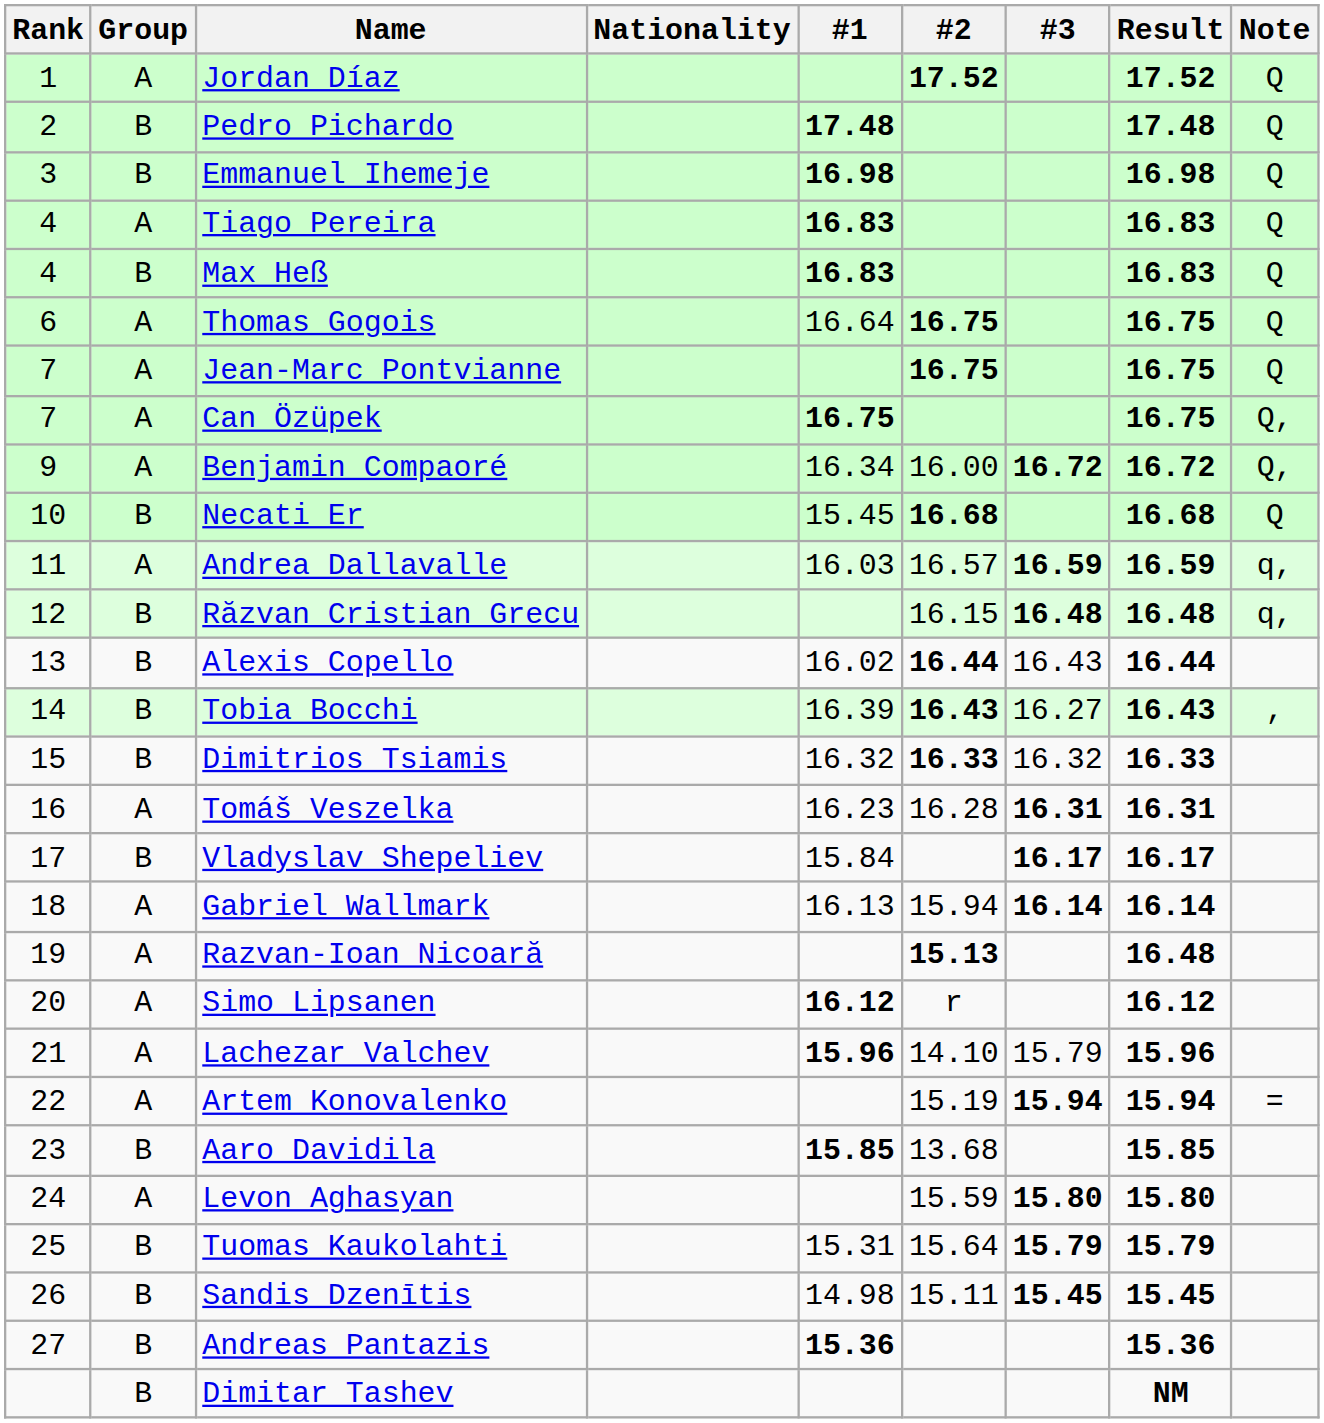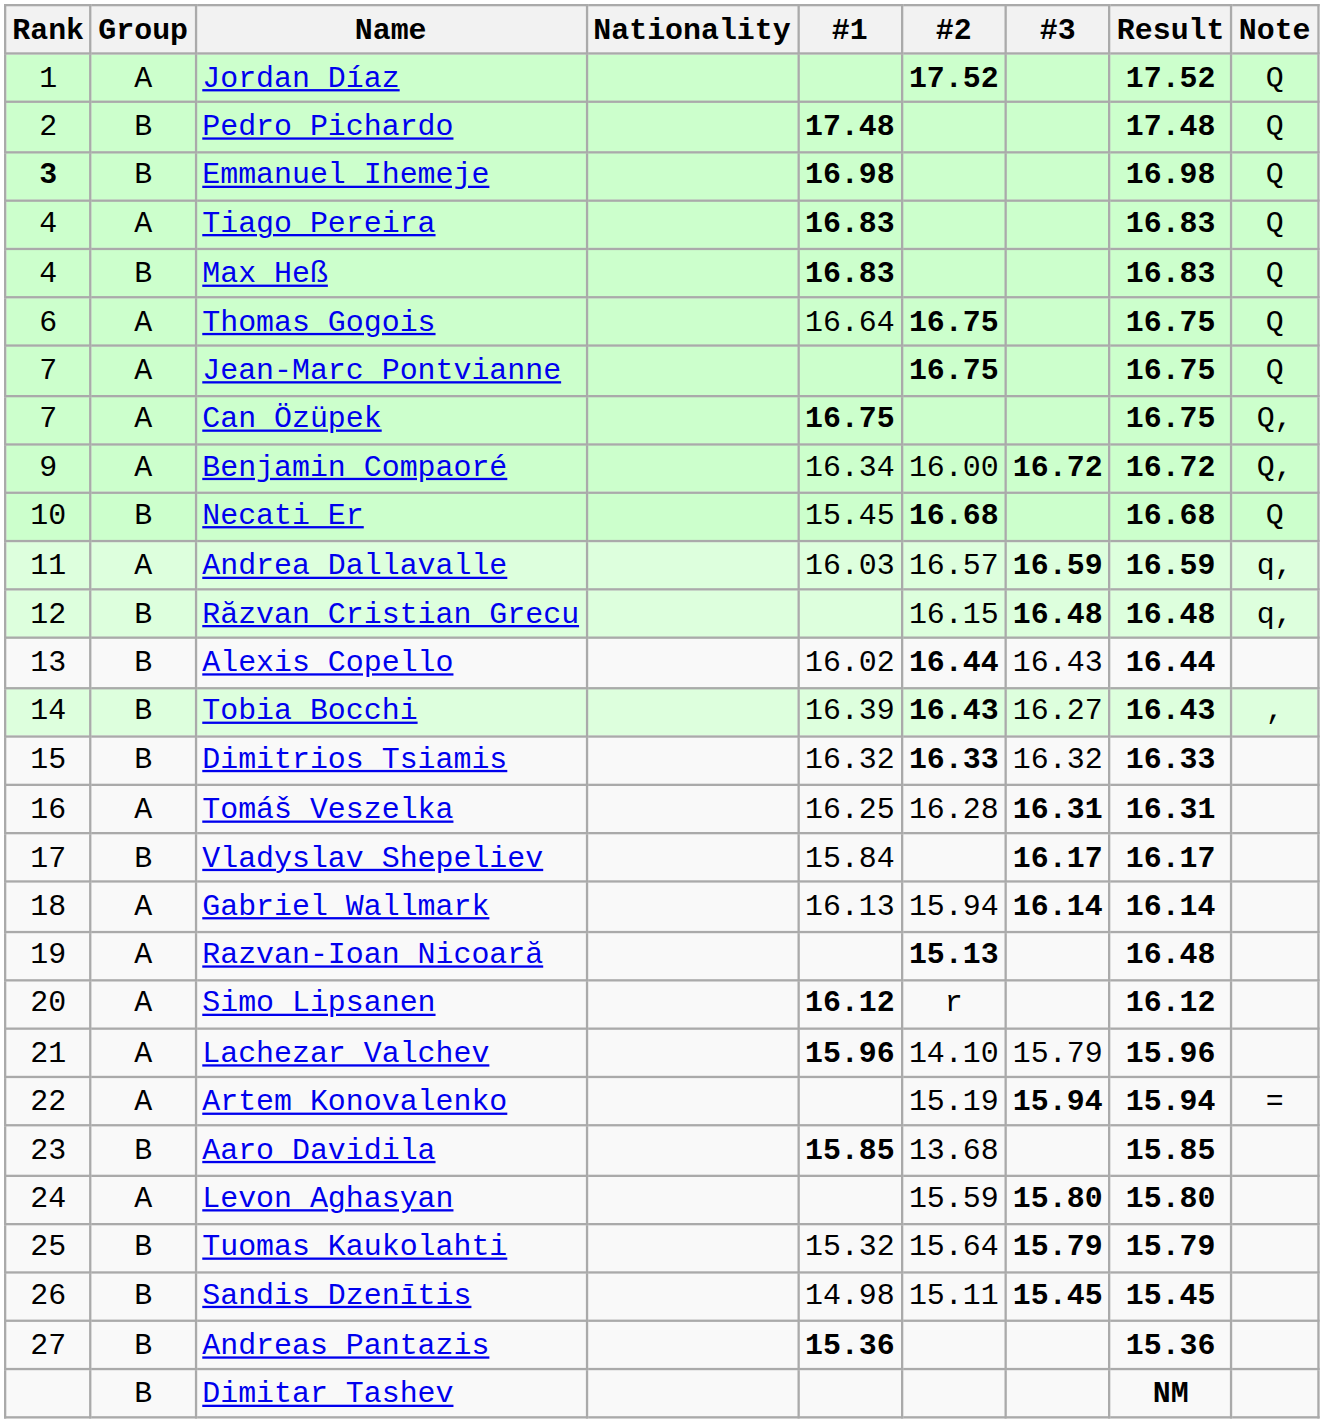Emmanuel Ihemeje | Rank: normal -> bold
Tomáš Veszelka | #1: 16.23 -> 16.25
Tuomas Kaukolahti | #1: 15.31 -> 15.32
